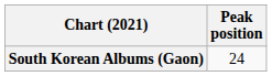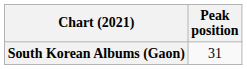South Korean Albums (Gaon) | Peak position: 24 -> 31
